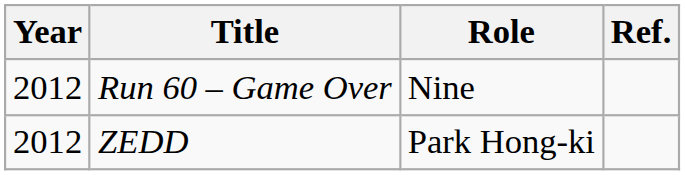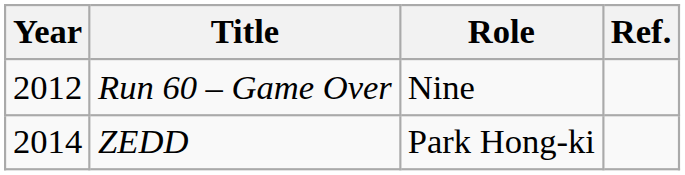ZEDD | Year: 2012 -> 2014
